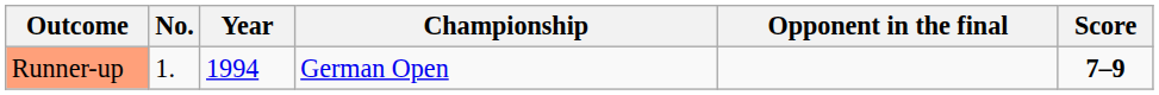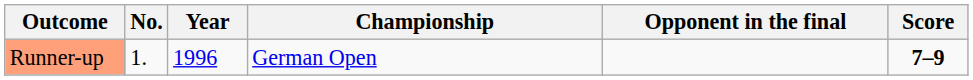Runner-up | Year: 1994 -> 1996
